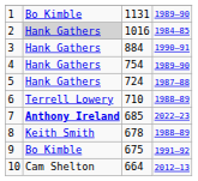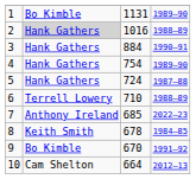2 | column 4: 1984–85 -> 1988–89
7 | column 2: bold -> normal
8 | column 4: 1988–89 -> 1984–85
9 | column 3: 675 -> 670
